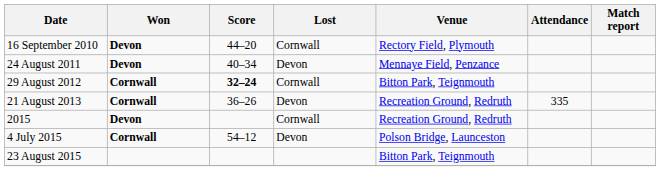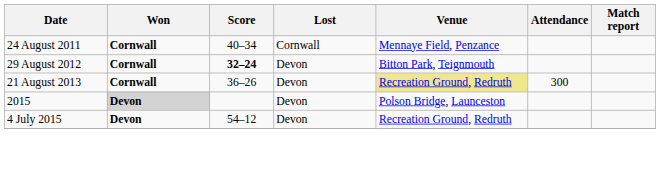- row: 16 September 2010 | Devon | 44–20 | Cornwall | Rectory Field, Plymouth
24 August 2011 | Won: Devon -> Cornwall
24 August 2011 | Lost: Devon -> Cornwall
29 August 2012 | Lost: Cornwall -> Devon
21 August 2013 | Venue: no background -> khaki background
21 August 2013 | Attendance: 335 -> 300
2015 | Won: no background -> lightgrey background
2015 | Lost: Cornwall -> Devon
2015 | Venue: Recreation Ground, Redruth -> Polson Bridge, Launceston
4 July 2015 | Won: Cornwall -> Devon
4 July 2015 | Venue: Polson Bridge, Launceston -> Recreation Ground, Redruth
- row: 23 August 2015 | Bitton Park, Teignmouth
